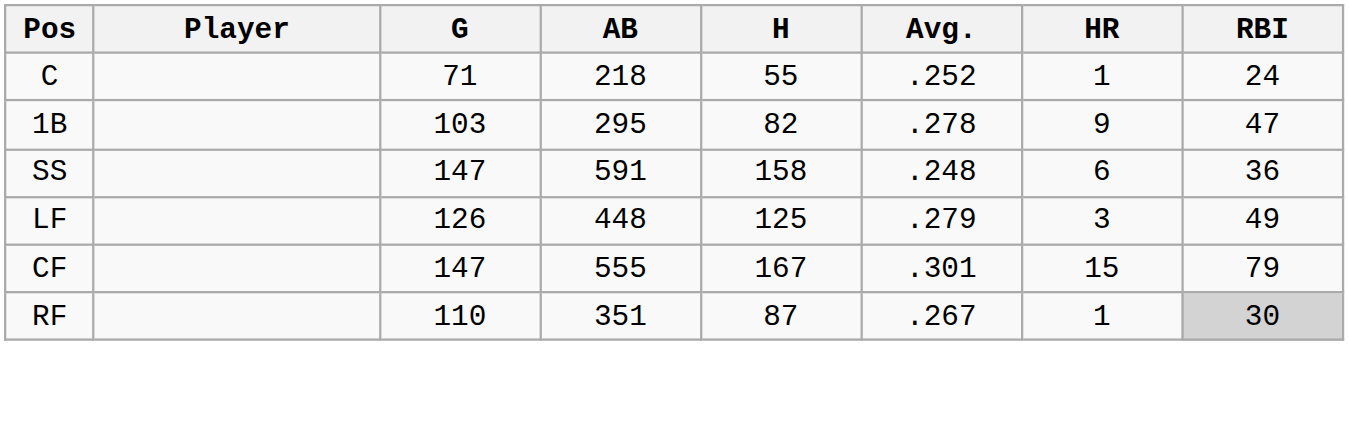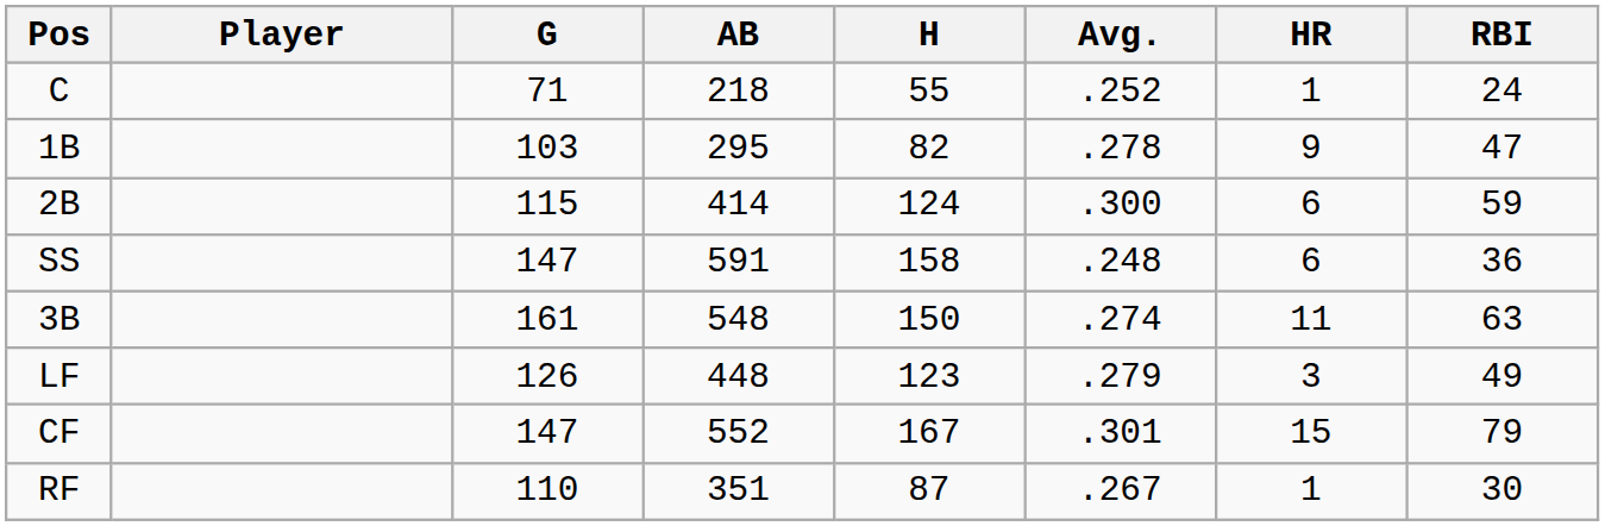+ row: 2B | 115 | 414 | 124 | .300 | 6 | 59
+ row: 3B | 161 | 548 | 150 | .274 | 11 | 63
LF | H: 125 -> 123
CF | AB: 555 -> 552
RF | RBI: lightgrey background -> no background
